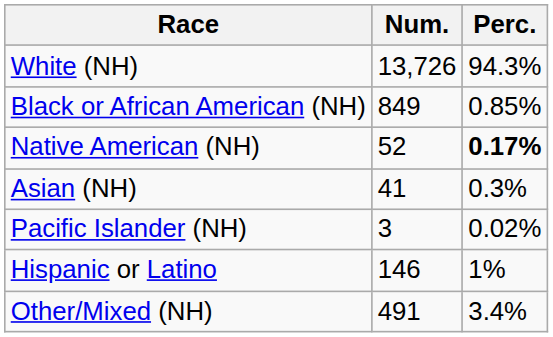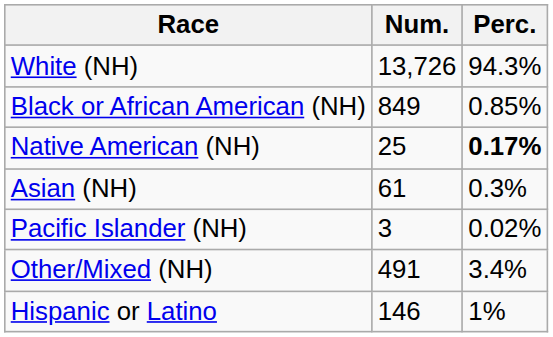Native American (NH) | Num.: 52 -> 25
Asian (NH) | Num.: 41 -> 61
rows swapped: Other/Mixed (NH) <-> Hispanic or Latino
